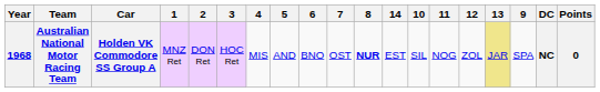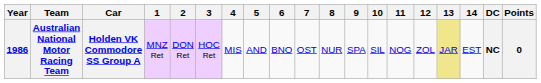columns swapped: 9 <-> 14
Australian National Motor Racing Team | Year: 1968 -> 1986
Australian National Motor Racing Team | 8: bold -> normal
